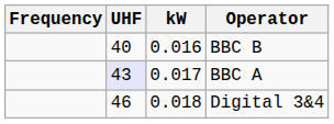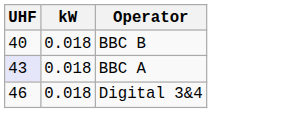- column: Frequency
BBC B | kW: 0.016 -> 0.018
BBC A | kW: 0.017 -> 0.018
